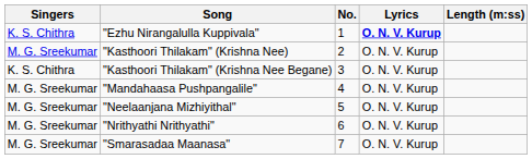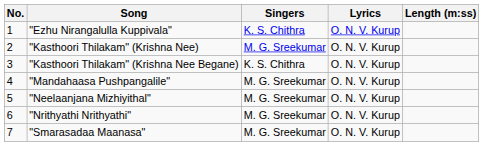columns swapped: No. <-> Singers
"Ezhu Nirangalulla Kuppivala" | Lyrics: bold -> normal
